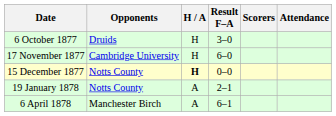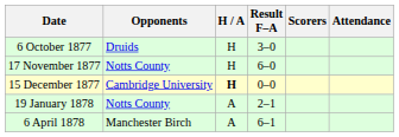17 November 1877 | Opponents: Cambridge University -> Notts County
15 December 1877 | Opponents: Notts County -> Cambridge University
